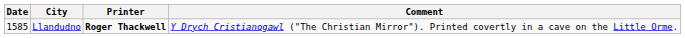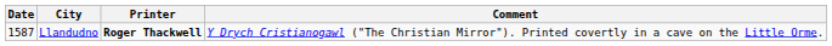Llandudno | Date: 1585 -> 1587
